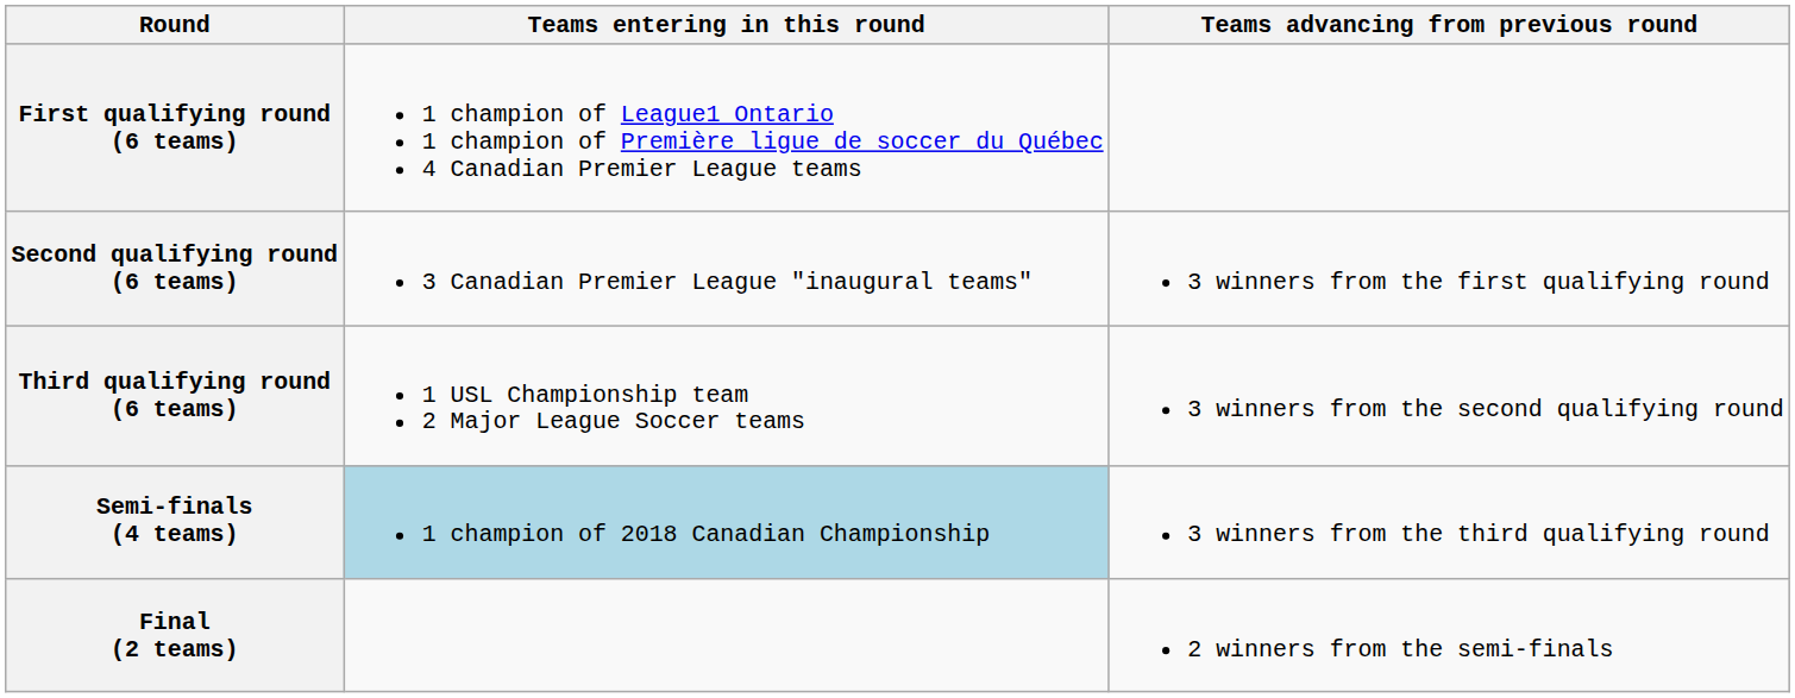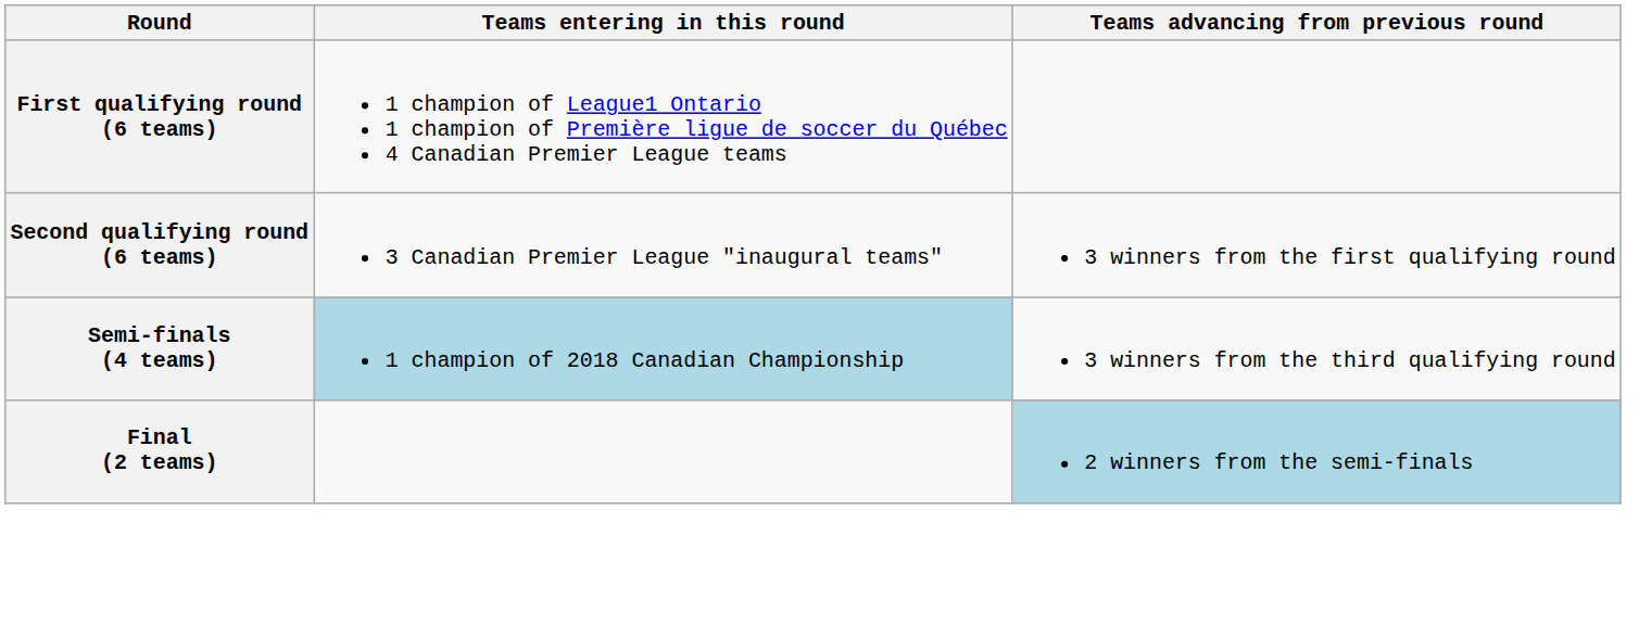- row: Third qualifying round (6 teams) | 1 USL Championship team 2 Major League Soccer teams | 3 winners from the second qualifying round
Final (2 teams) | Teams advancing from previous round: no background -> lightblue background
